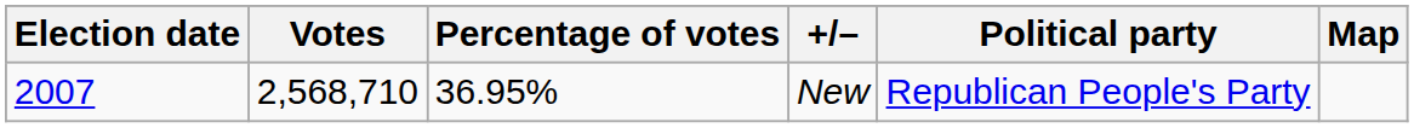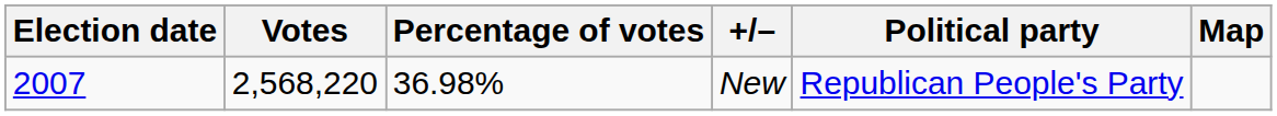New | Votes: 2,568,710 -> 2,568,220
New | Percentage of votes: 36.95% -> 36.98%
